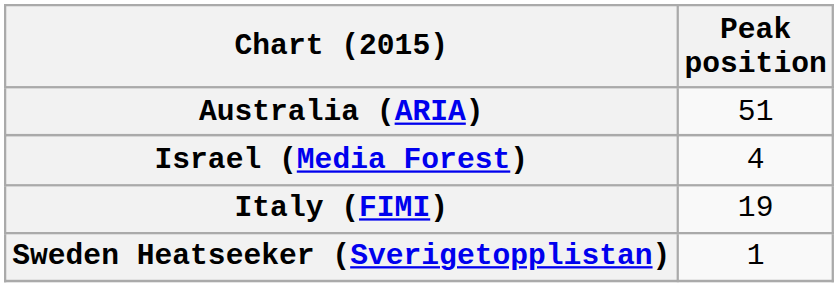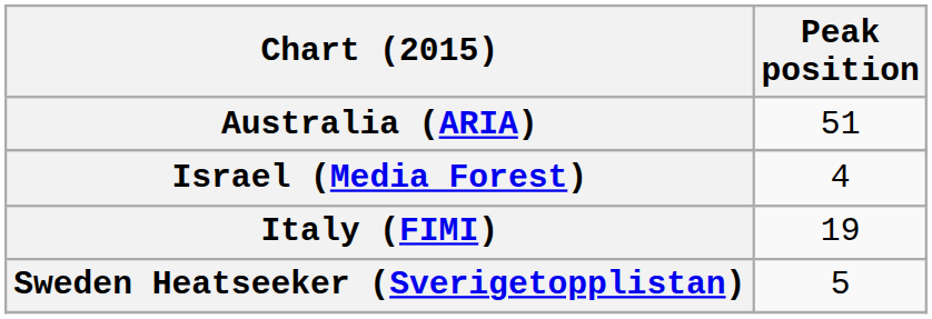Sweden Heatseeker (Sverigetopplistan) | Peak position: 1 -> 5
